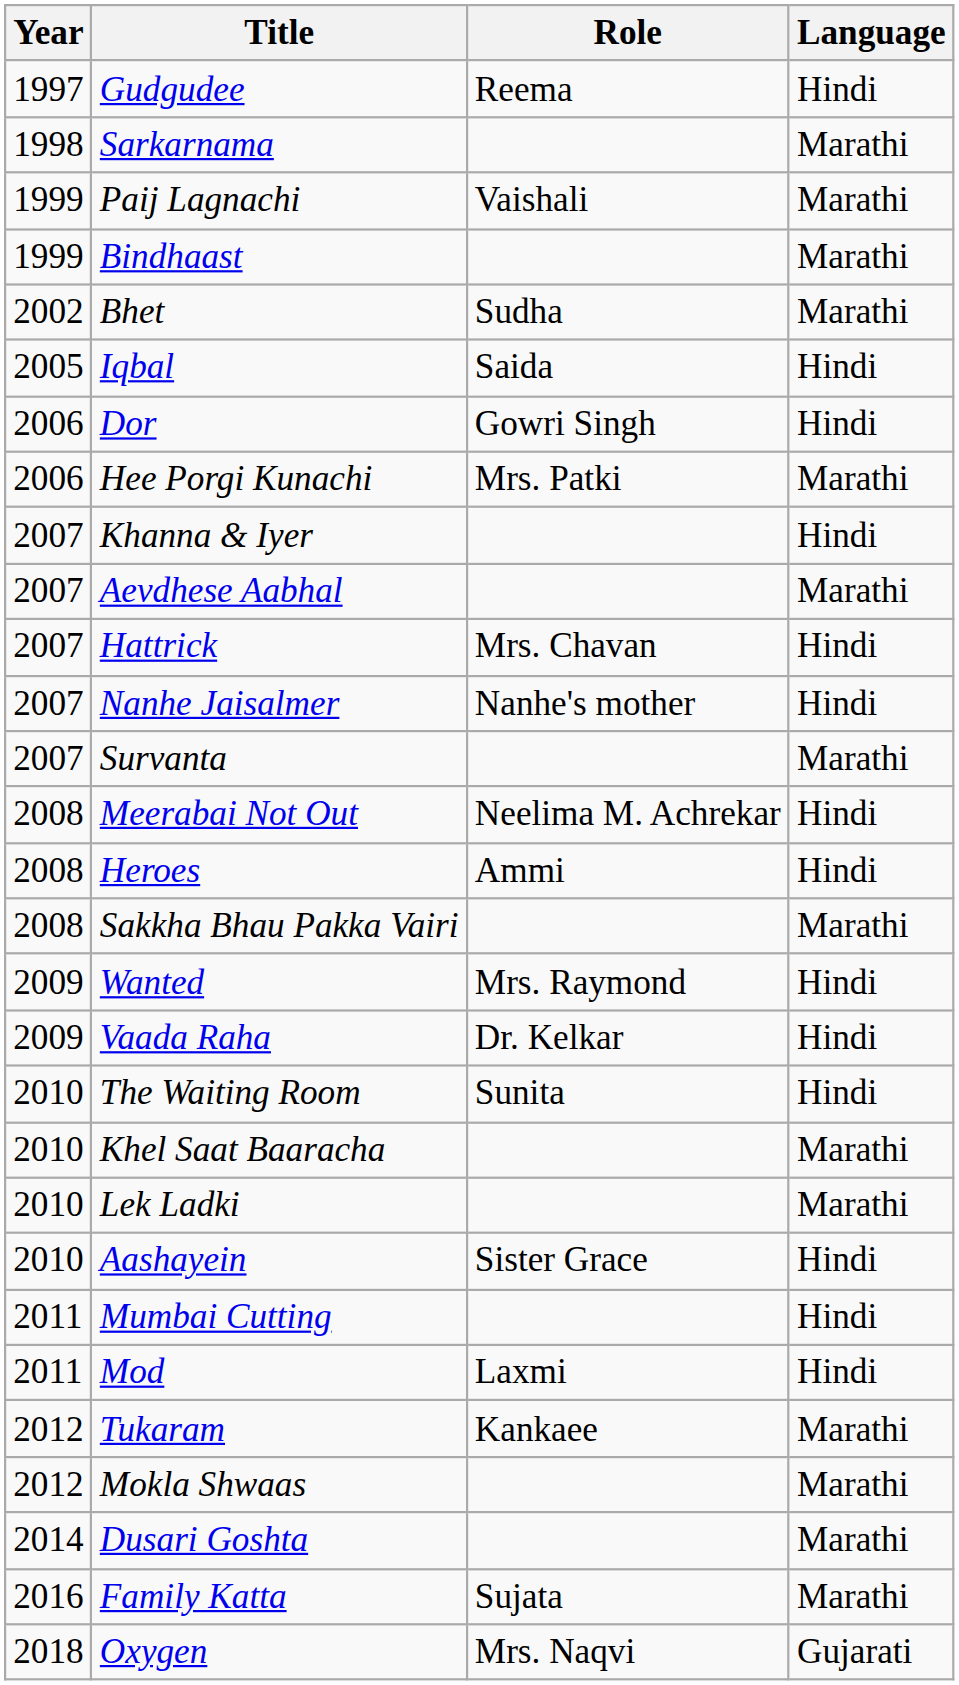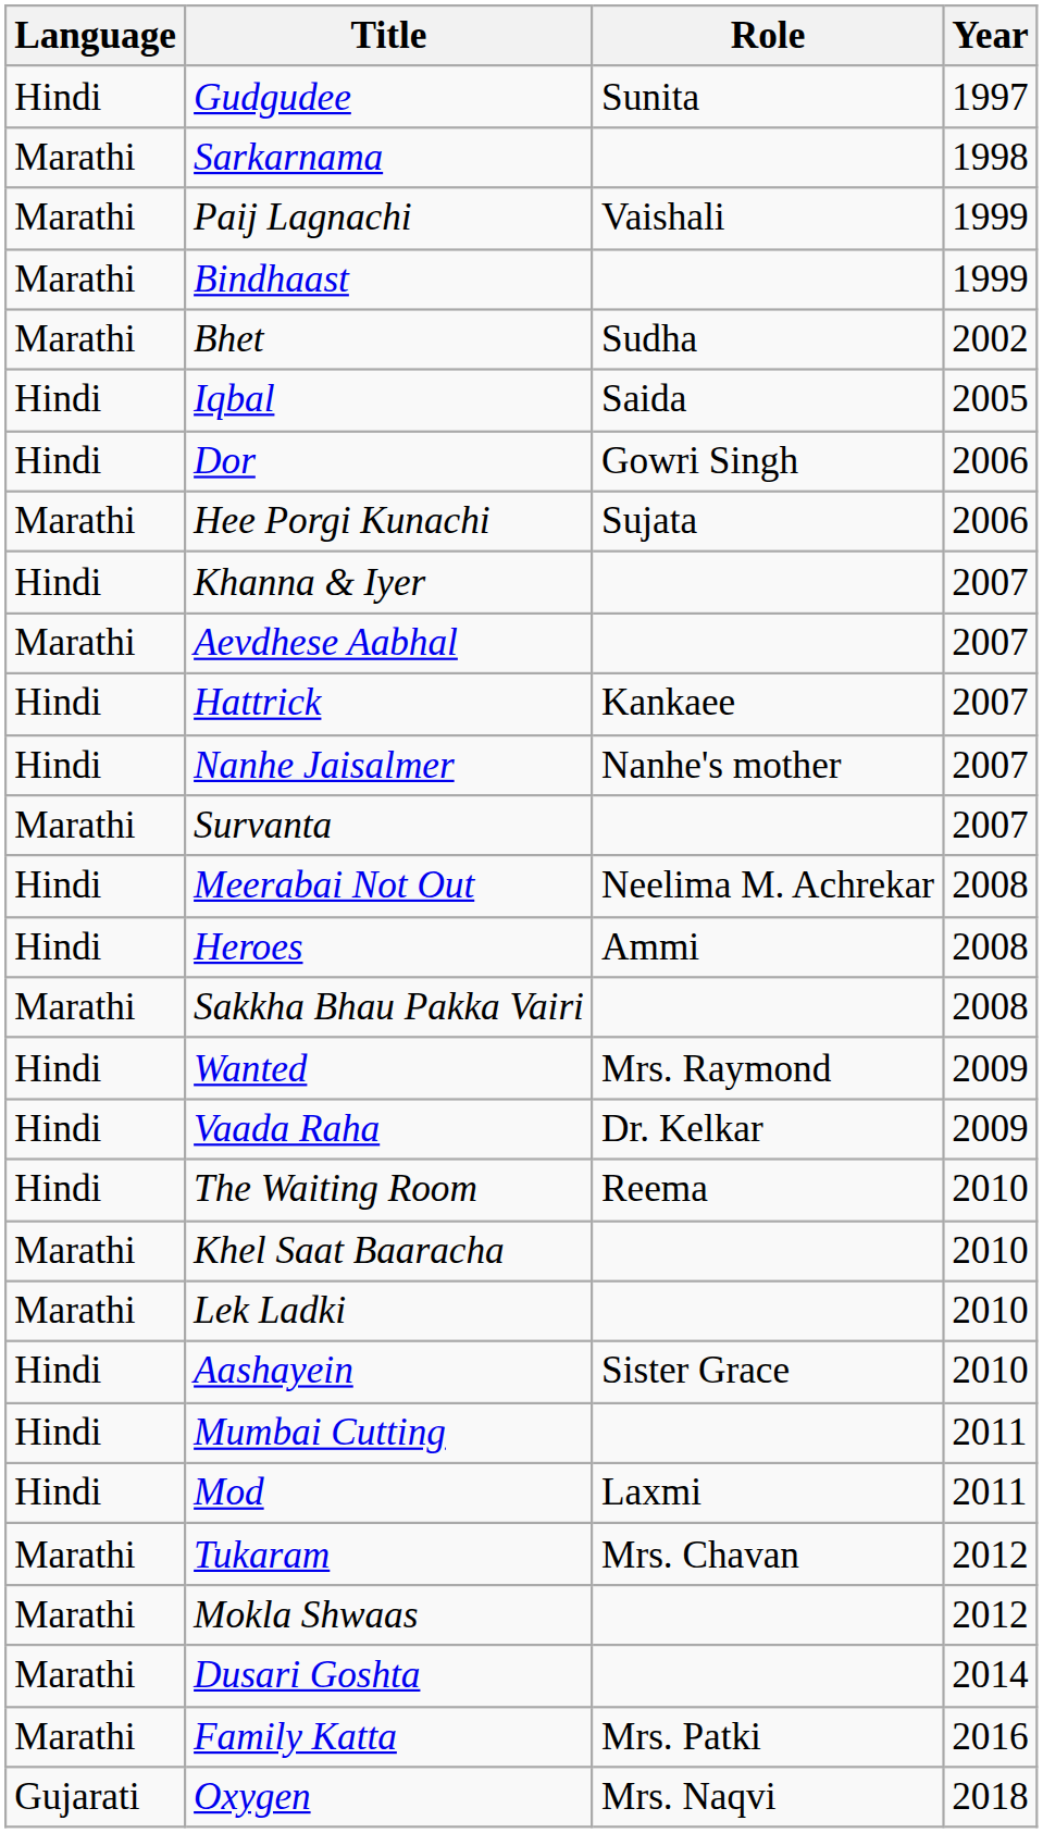columns swapped: Year <-> Language
Gudgudee | Role: Reema -> Sunita
Hee Porgi Kunachi | Role: Mrs. Patki -> Sujata
Hattrick | Role: Mrs. Chavan -> Kankaee
The Waiting Room | Role: Sunita -> Reema
Tukaram | Role: Kankaee -> Mrs. Chavan
Family Katta | Role: Sujata -> Mrs. Patki
